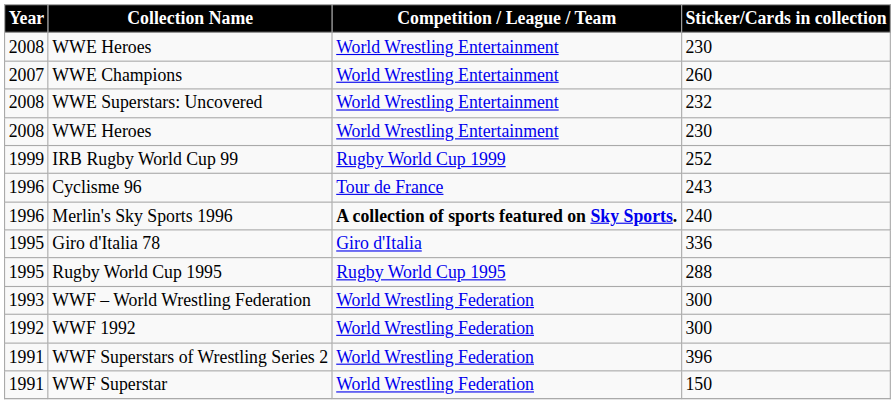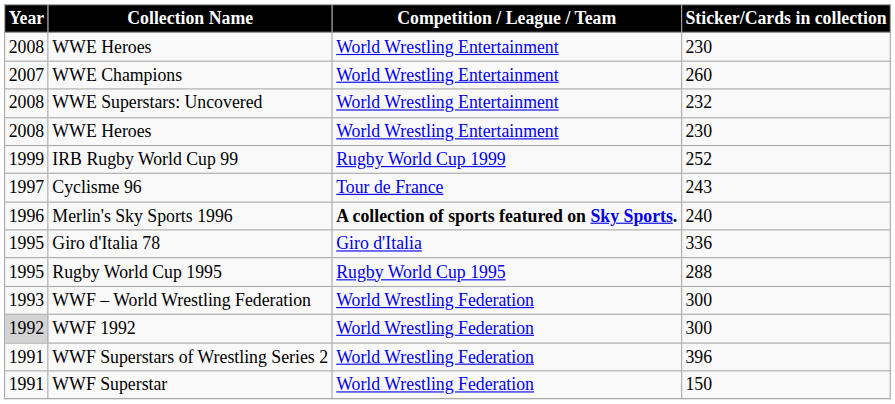Cyclisme 96 | Year: 1996 -> 1997
WWF 1992 | Year: no background -> lightgrey background
